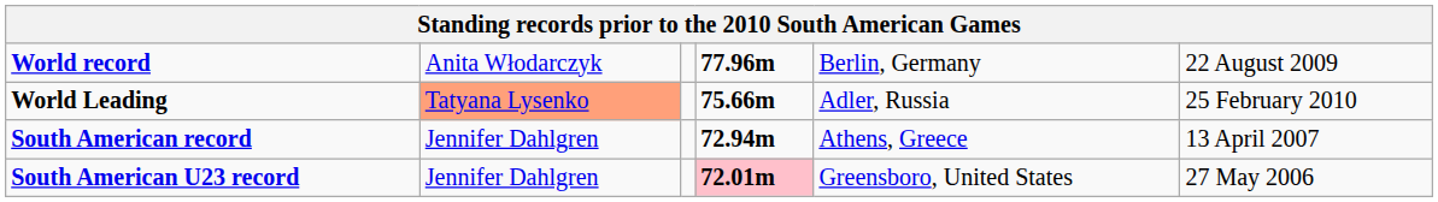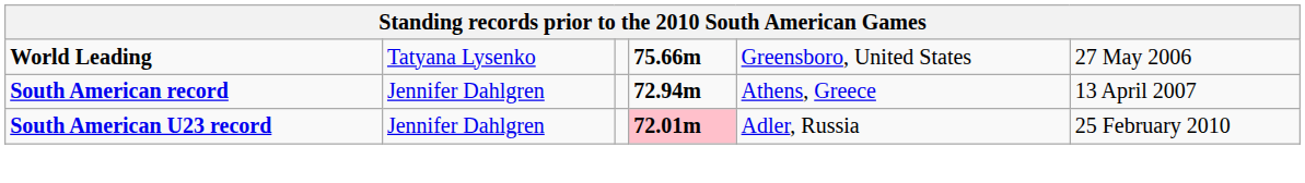- row: World record | Anita Włodarczyk | 77.96m | Berlin, Germany | 22 August 2009
World Leading | column 2: lightsalmon background -> no background
World Leading | column 5: Adler, Russia -> Greensboro, United States
World Leading | column 6: 25 February 2010 -> 27 May 2006
South American U23 record | column 5: Greensboro, United States -> Adler, Russia
South American U23 record | column 6: 27 May 2006 -> 25 February 2010
